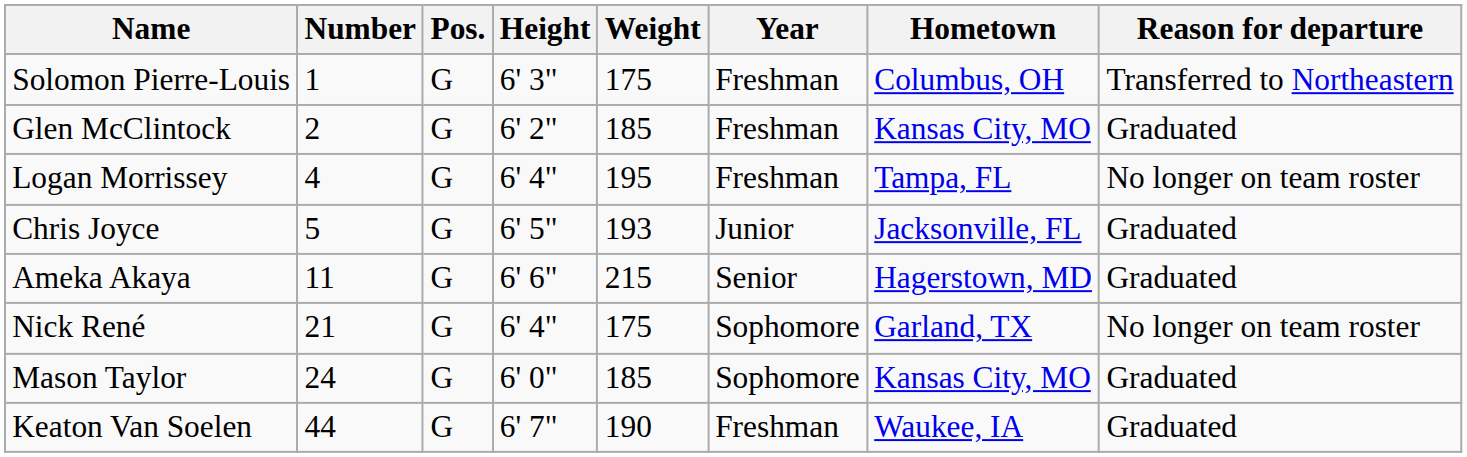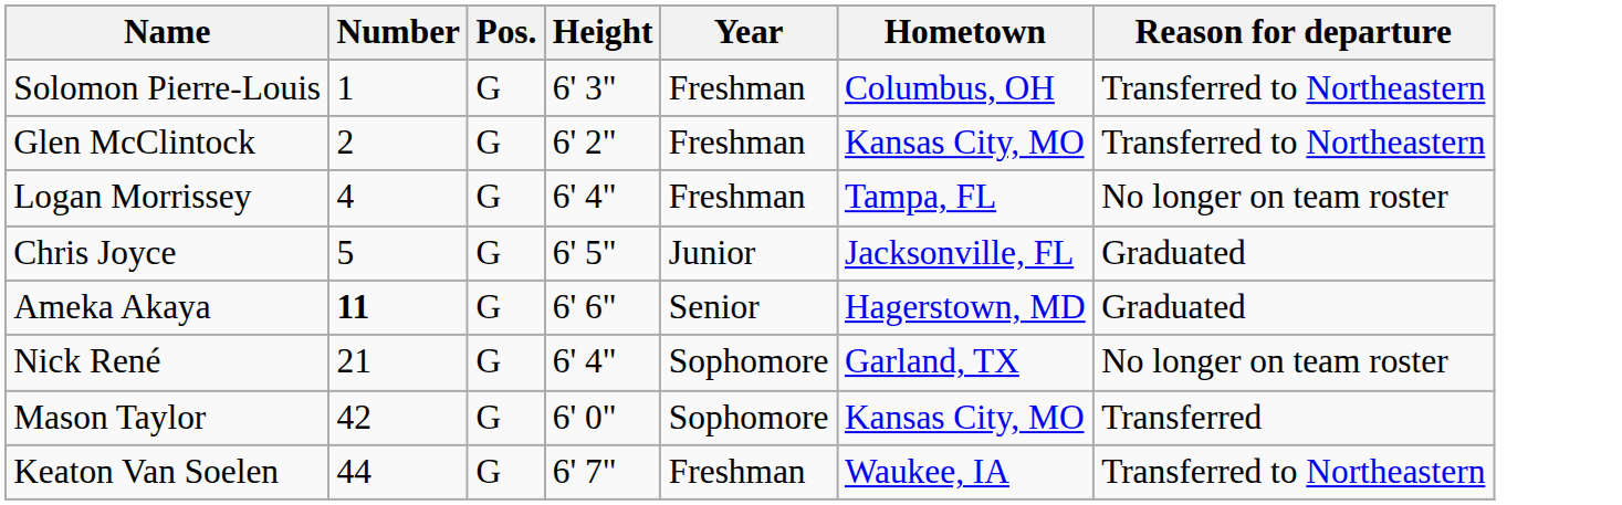- column: Weight | 175 | 185 | 195 | 193 | 215 | 175 | 185 | 190
Glen McClintock | Reason for departure: Graduated -> Transferred to Northeastern
Ameka Akaya | Number: normal -> bold
Mason Taylor | Number: 24 -> 42
Mason Taylor | Reason for departure: Graduated -> Transferred
Keaton Van Soelen | Reason for departure: Graduated -> Transferred to Northeastern
